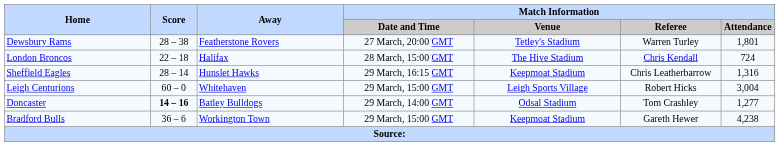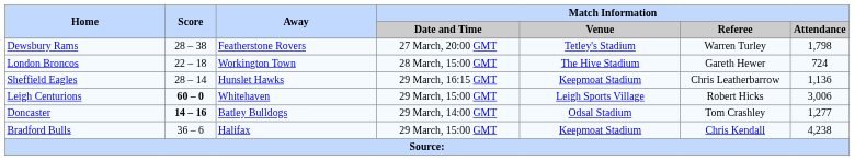Dewsbury Rams | Match Information / Attendance: 1,801 -> 1,798
London Broncos | Away: Halifax -> Workington Town
London Broncos | Match Information / Referee: Chris Kendall -> Gareth Hewer
Sheffield Eagles | Match Information / Attendance: 1,316 -> 1,136
Leigh Centurions | Score: normal -> bold
Leigh Centurions | Match Information / Attendance: 3,004 -> 3,006
Bradford Bulls | Away: Workington Town -> Halifax
Bradford Bulls | Match Information / Referee: Gareth Hewer -> Chris Kendall
